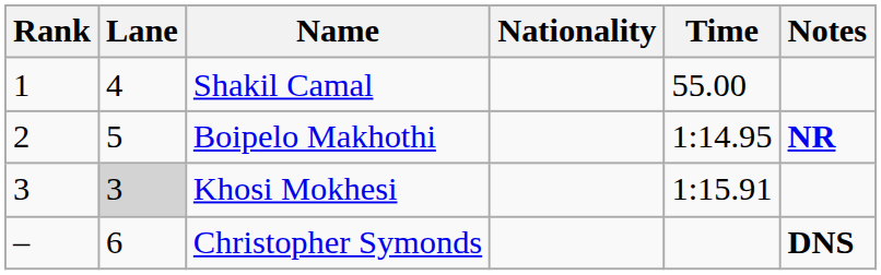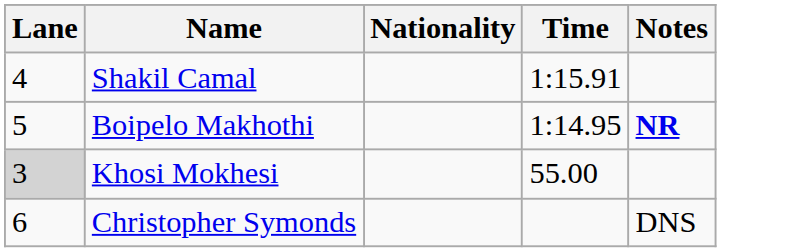- column: Rank | 1 | 2 | 3 | –
Shakil Camal | Time: 55.00 -> 1:15.91
Khosi Mokhesi | Time: 1:15.91 -> 55.00
Christopher Symonds | Notes: bold -> normal
